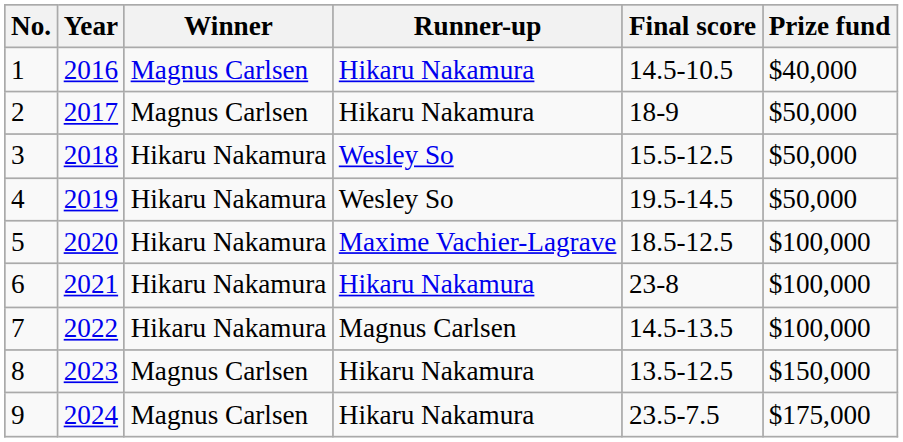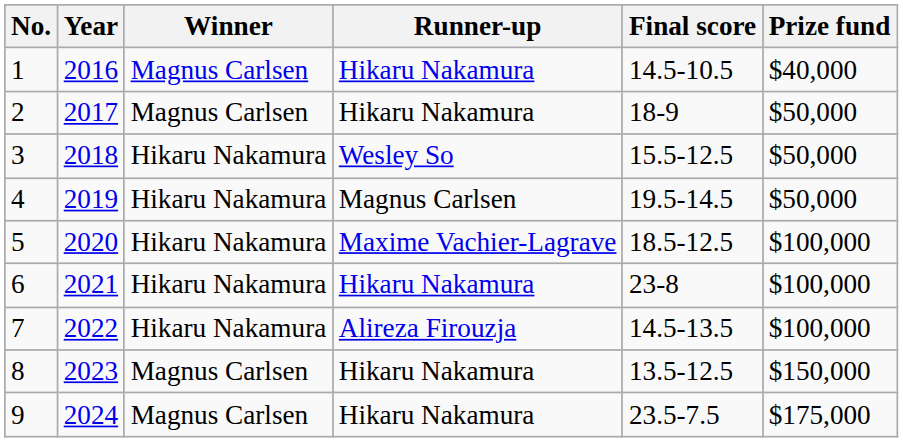4 | Runner-up: Wesley So -> Magnus Carlsen
7 | Runner-up: Magnus Carlsen -> Alireza Firouzja
